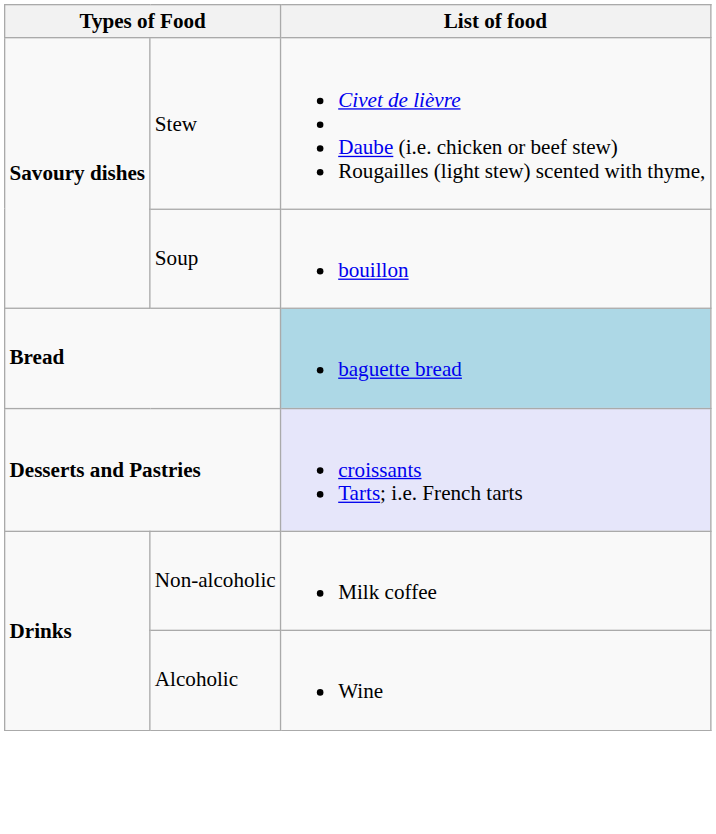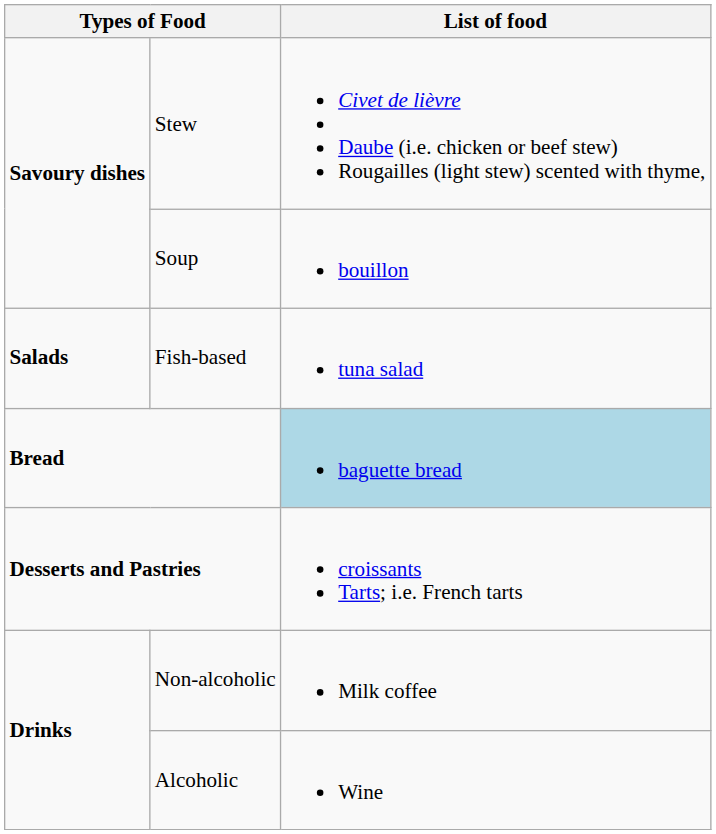+ row: Salads | Fish-based | tuna salad
Desserts and Pastries | List of food: lavender background -> no background
